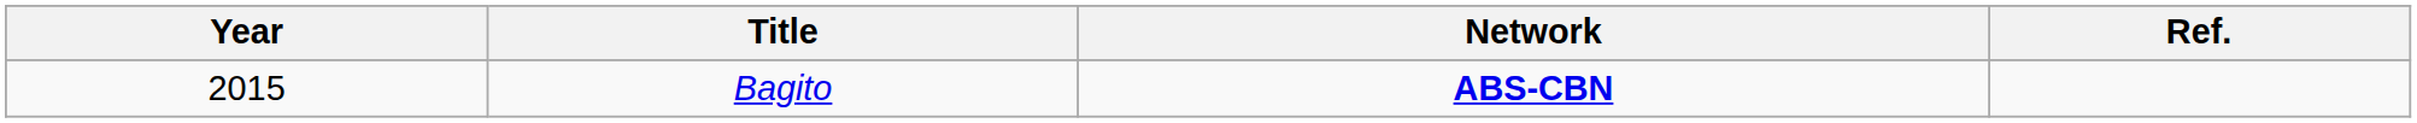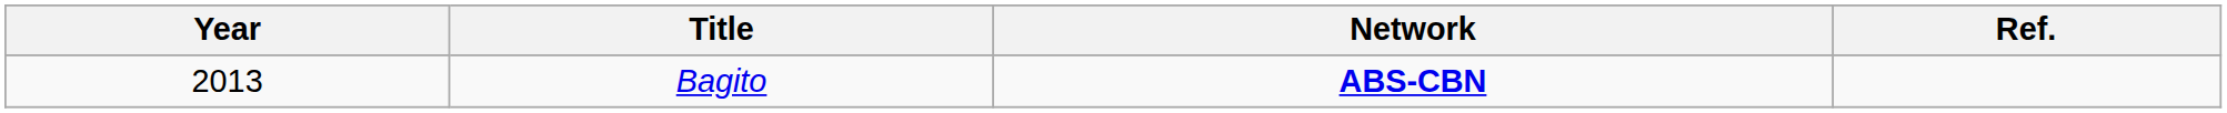Bagito | Year: 2015 -> 2013
